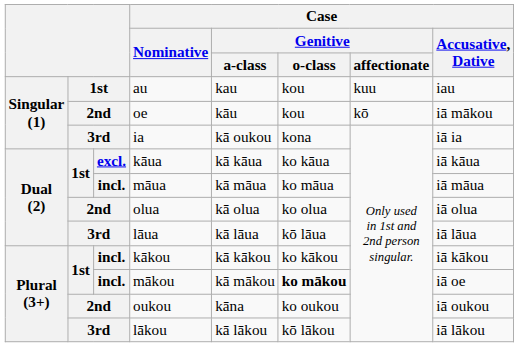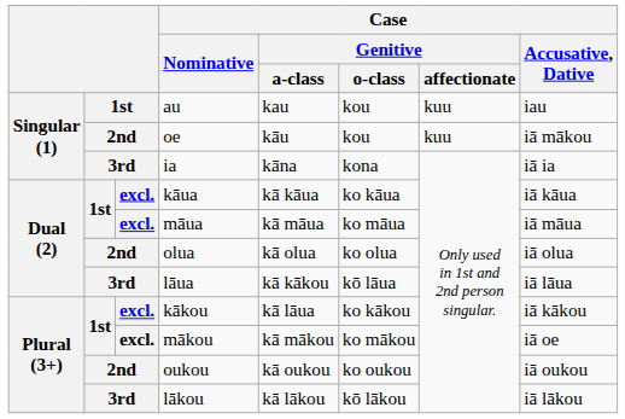oe | Case / Genitive / affectionate: kō -> kuu
ia | Case / Genitive / a-class: kā oukou -> kāna
māua | column 3: incl. -> excl.
lāua | Case / Genitive / a-class: kā lāua -> kā kākou
kākou | column 3: incl. -> excl.
kākou | Case / Genitive / a-class: kā kākou -> kā lāua
mākou | column 3: incl. -> excl.
mākou | Case / Genitive / o-class: bold -> normal
oukou | Case / Genitive / a-class: kāna -> kā oukou
